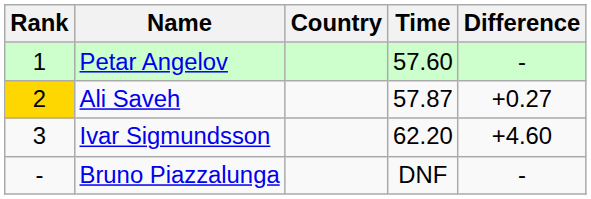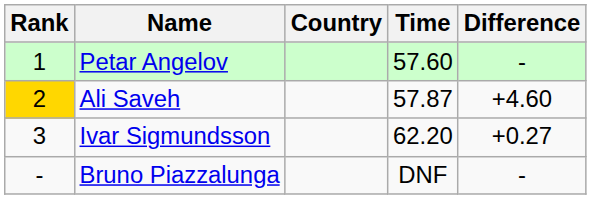Ali Saveh | Difference: +0.27 -> +4.60
Ivar Sigmundsson | Difference: +4.60 -> +0.27
